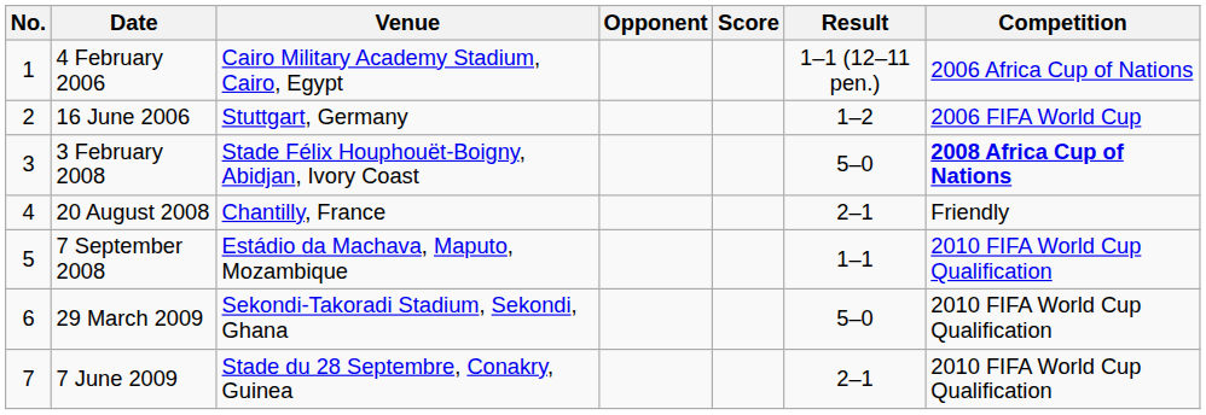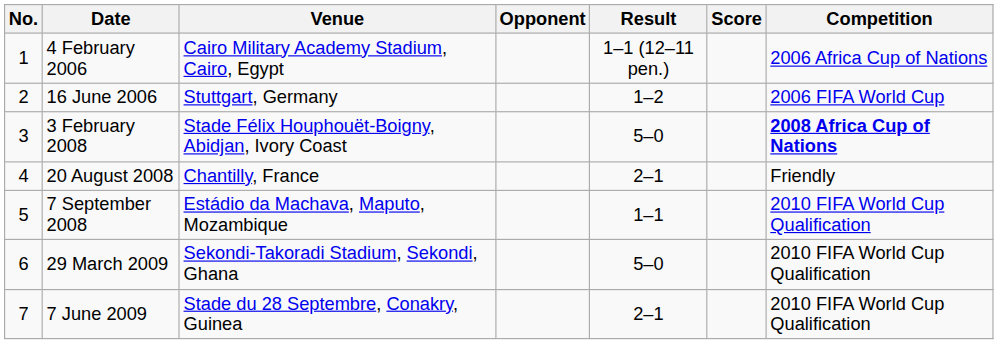columns swapped: Score <-> Result
